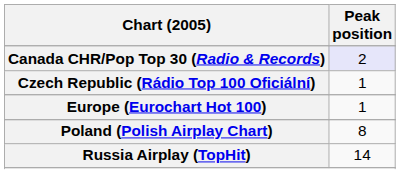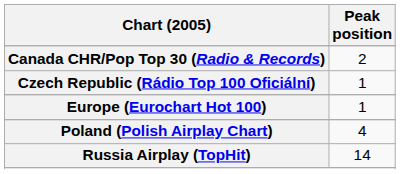Canada CHR/Pop Top 30 (Radio & Records) | Peak position: lavender background -> no background
Poland (Polish Airplay Chart) | Peak position: 8 -> 4
